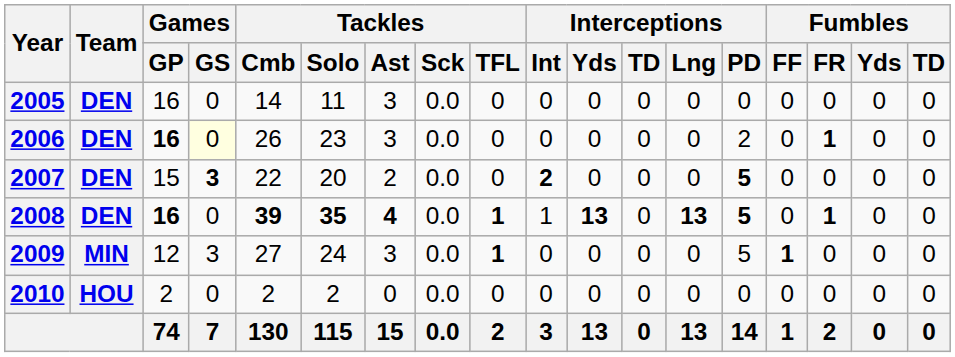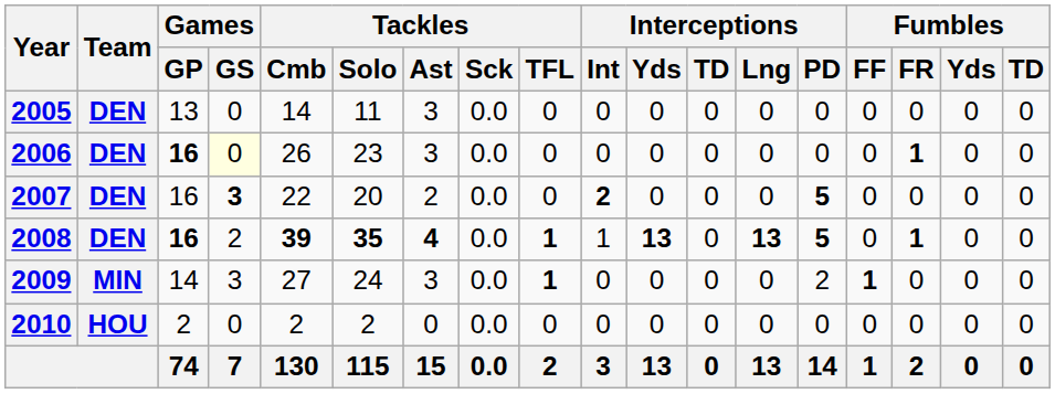2005 | Games / GP: 16 -> 13
2006 | Interceptions / PD: 2 -> 0
2007 | Games / GP: 15 -> 16
2008 | Games / GS: 0 -> 2
2009 | Games / GP: 12 -> 14
2009 | Interceptions / PD: 5 -> 2
